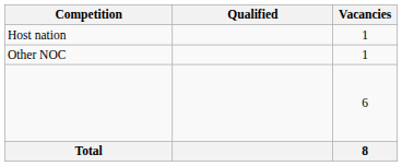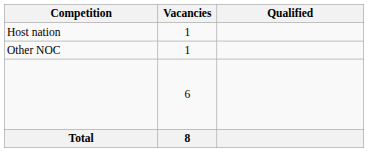columns swapped: Vacancies <-> Qualified
